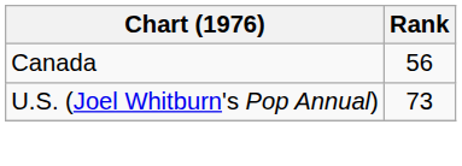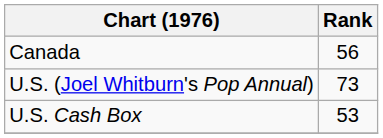+ row: U.S. Cash Box | 53
